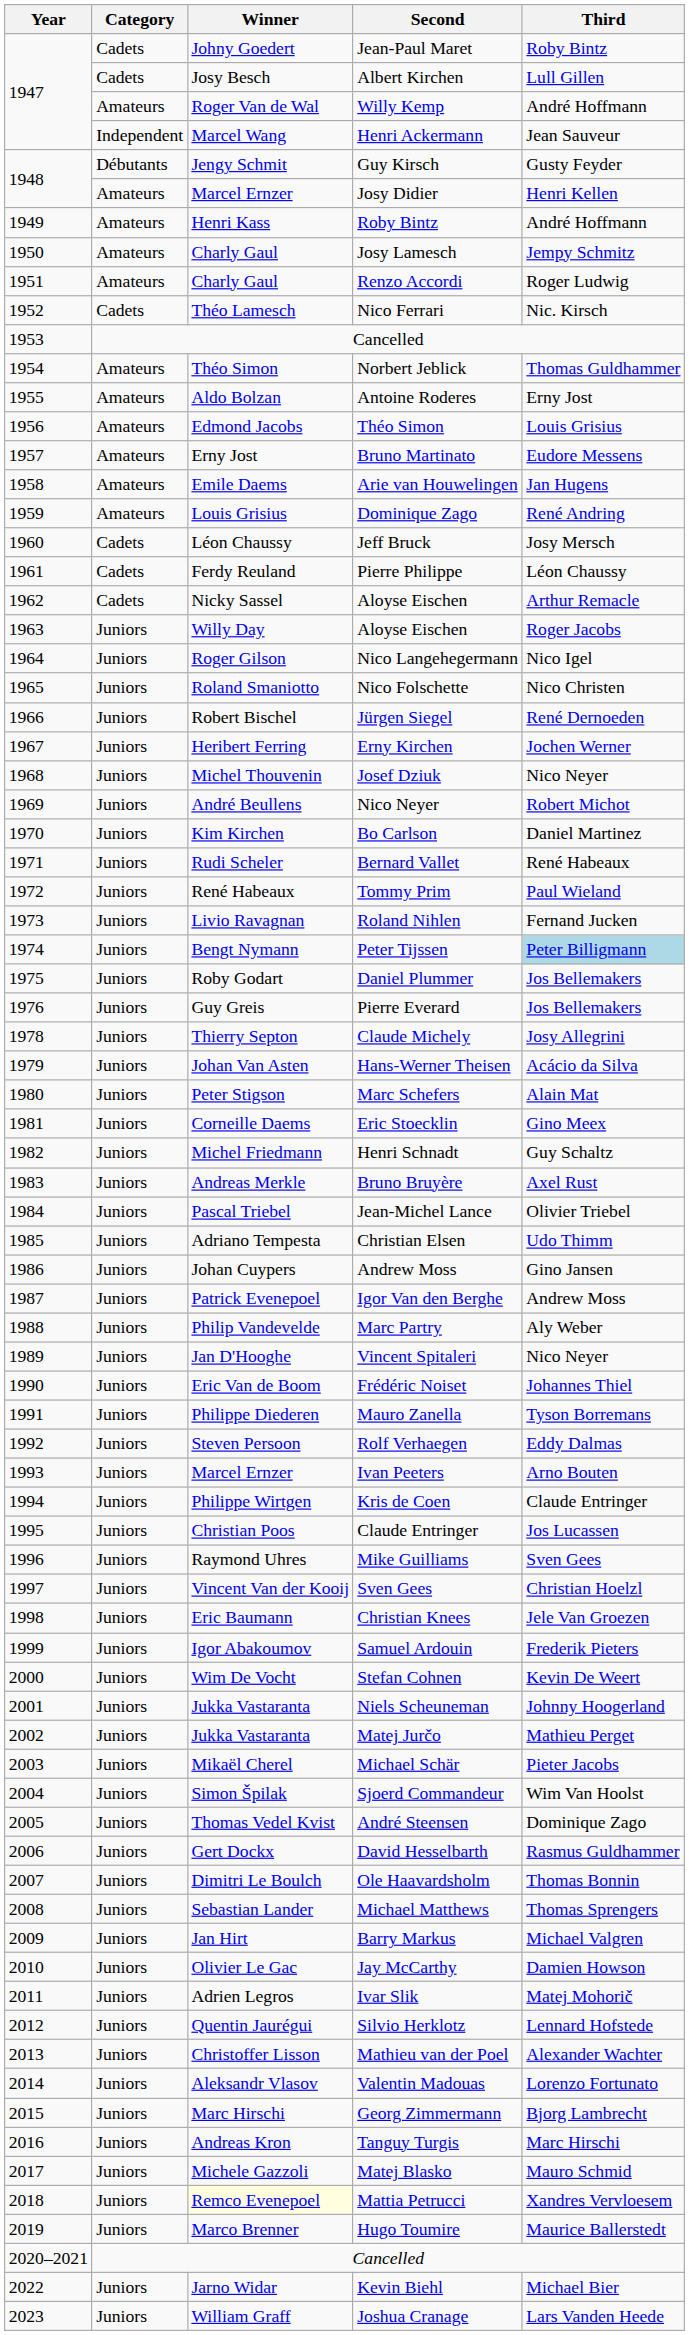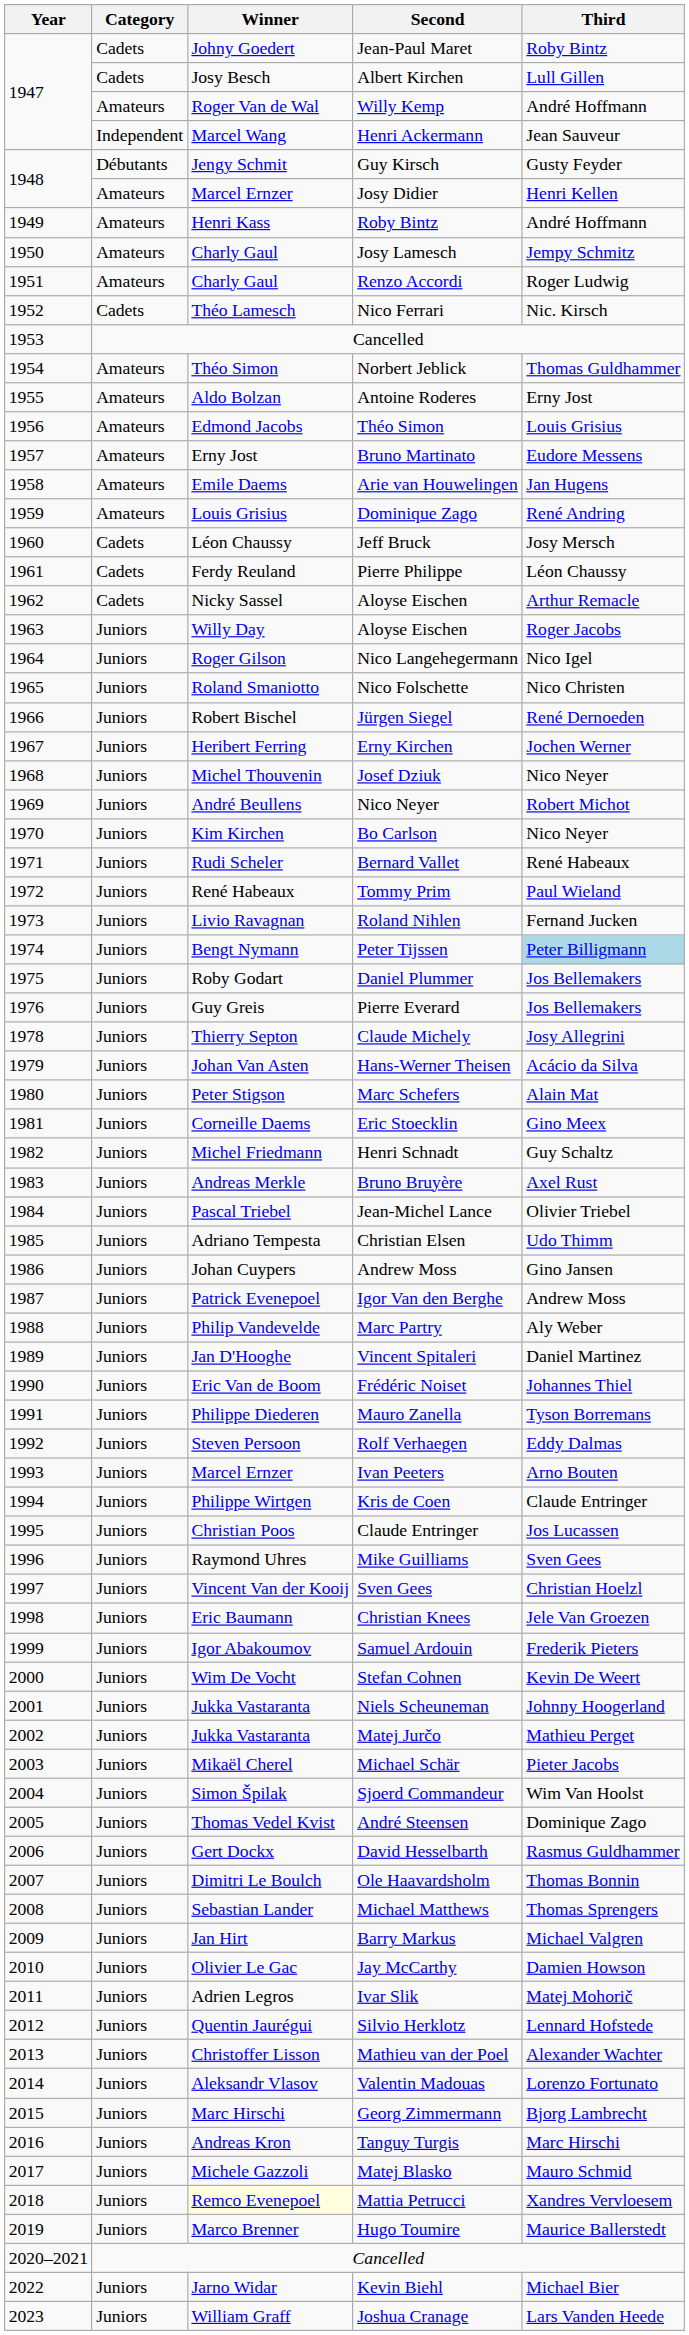Bo Carlson | Third: Daniel Martinez -> Nico Neyer
Vincent Spitaleri | Third: Nico Neyer -> Daniel Martinez
